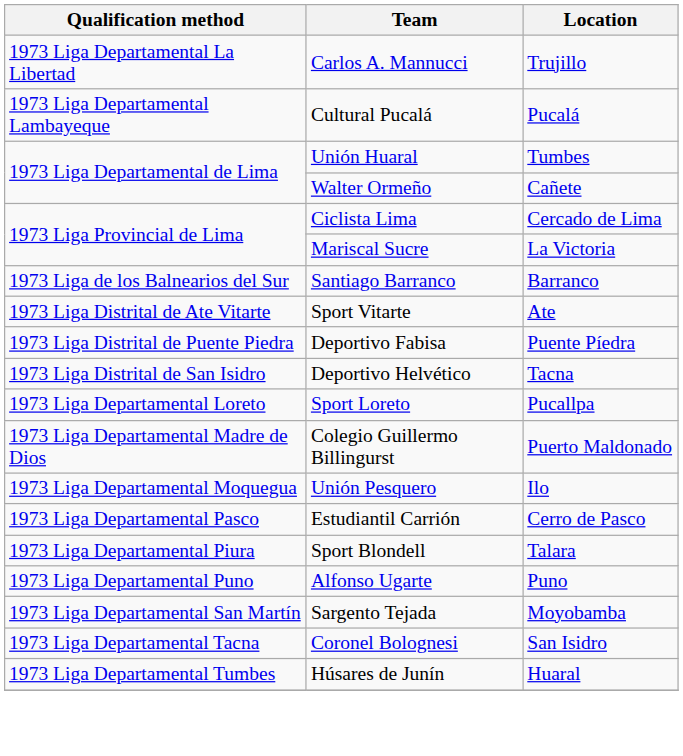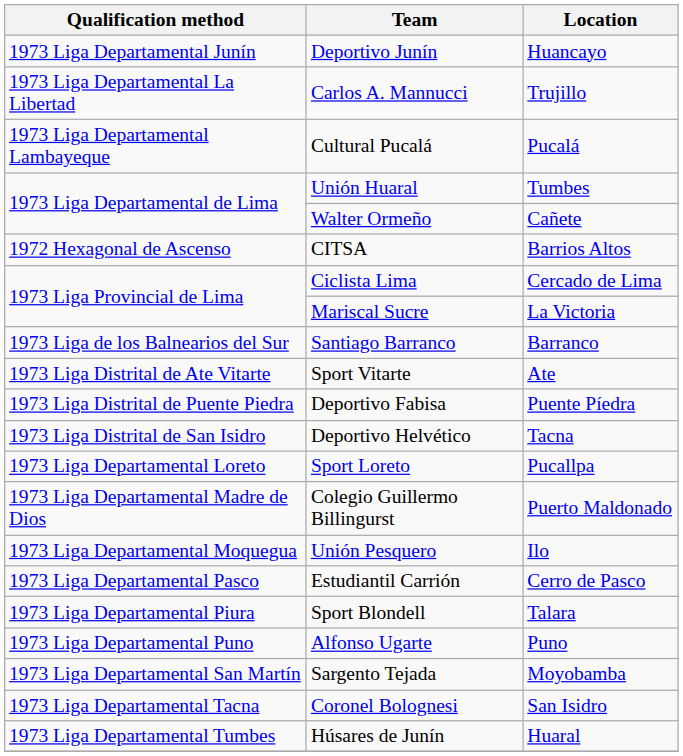+ row: 1973 Liga Departamental Junín | Deportivo Junín | Huancayo
+ row: 1972 Hexagonal de Ascenso | CITSA | Barrios Altos
